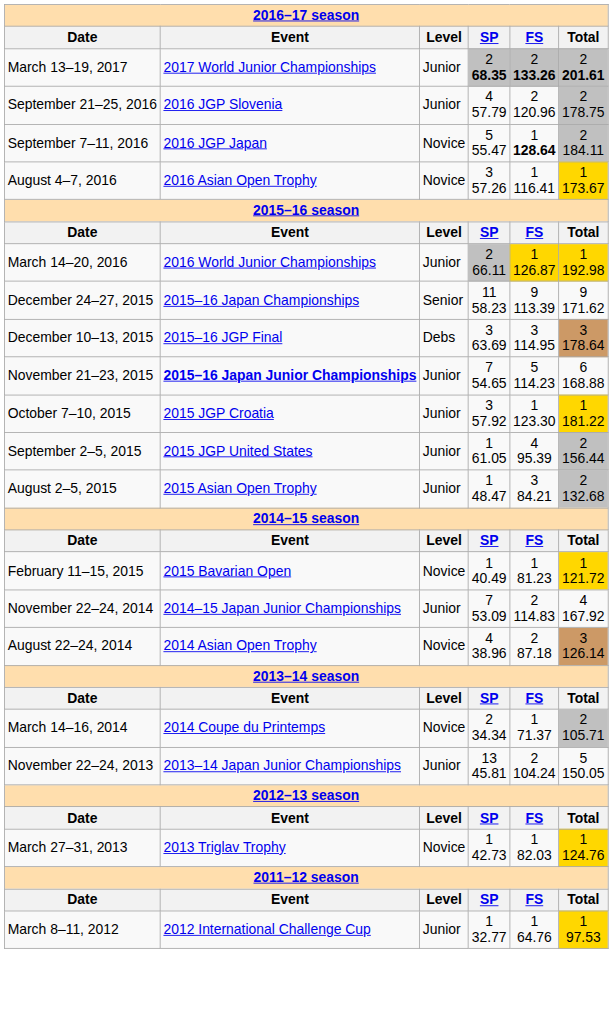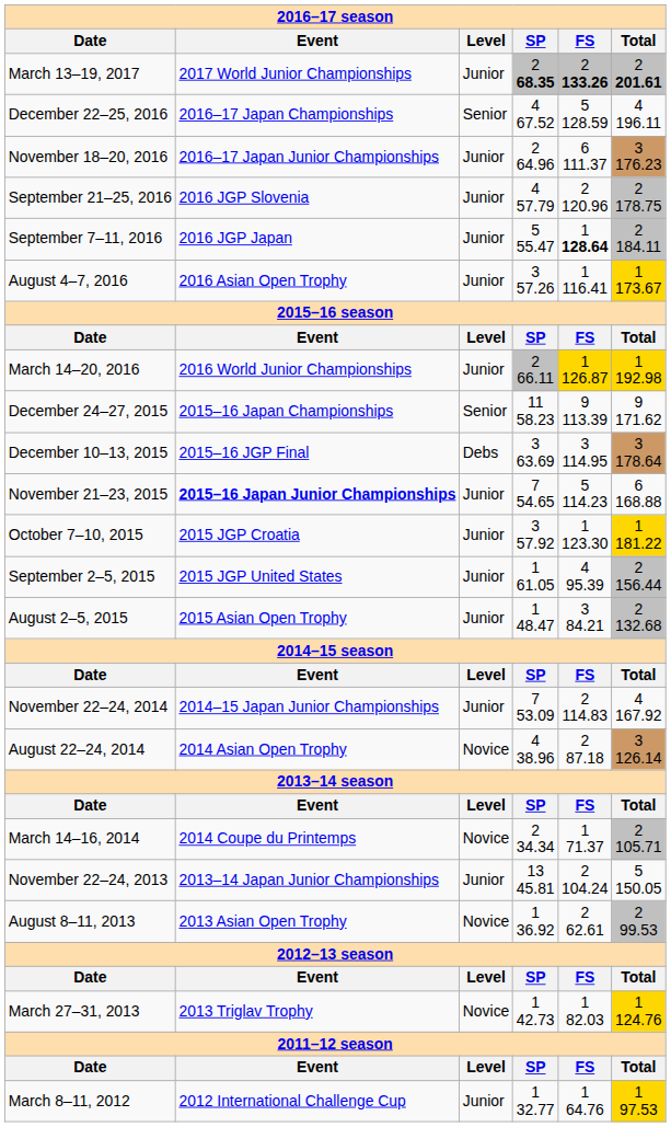+ row: December 22–25, 2016 | 2016–17 Japan Championships | Senior | 4 67.52 | 5 128.59 | 4 196.11
+ row: November 18–20, 2016 | 2016–17 Japan Junior Championships | Junior | 2 64.96 | 6 111.37 | 3 176.23
September 7–11, 2016 | Level: Novice -> Junior
August 4–7, 2016 | Level: Novice -> Junior
- row: February 11–15, 2015 | 2015 Bavarian Open | Novice | 1 40.49 | 1 81.23 | 1 121.72
+ row: August 8–11, 2013 | 2013 Asian Open Trophy | Novice | 1 36.92 | 2 62.61 | 2 99.53
